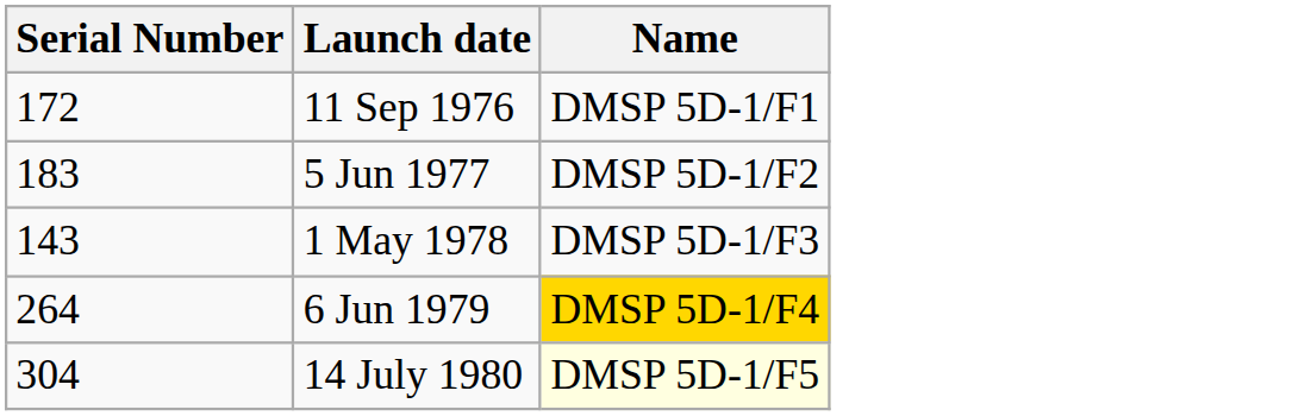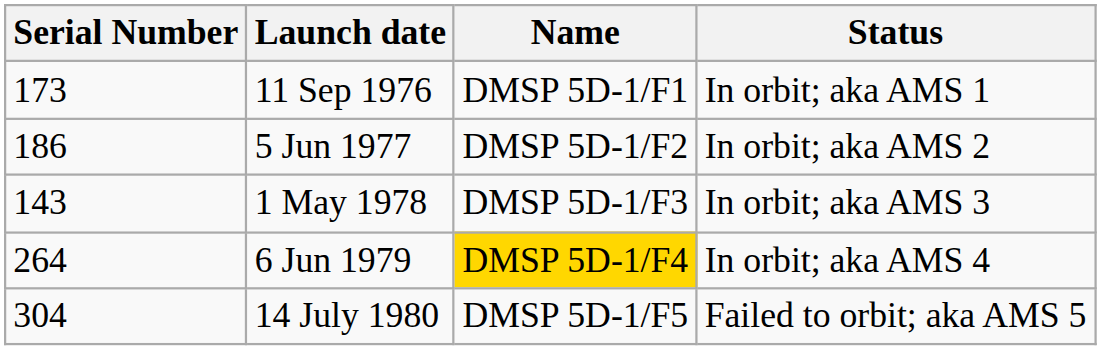+ column: Status | In orbit; aka AMS 1 | In orbit; aka AMS 2 | In orbit; aka AMS 3 | In orbit; aka AMS 4 | Failed to orbit; aka AMS 5
11 Sep 1976 | Serial Number: 172 -> 173
5 Jun 1977 | Serial Number: 183 -> 186
14 July 1980 | Name: lightyellow background -> no background
